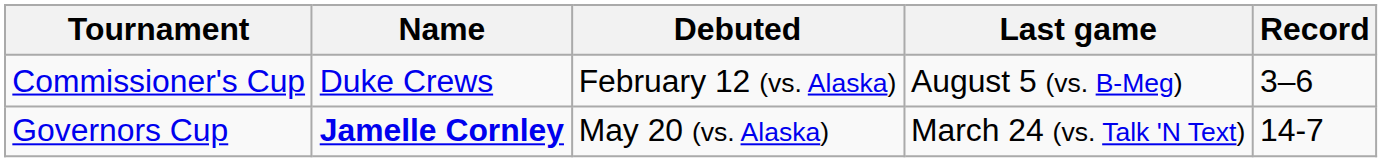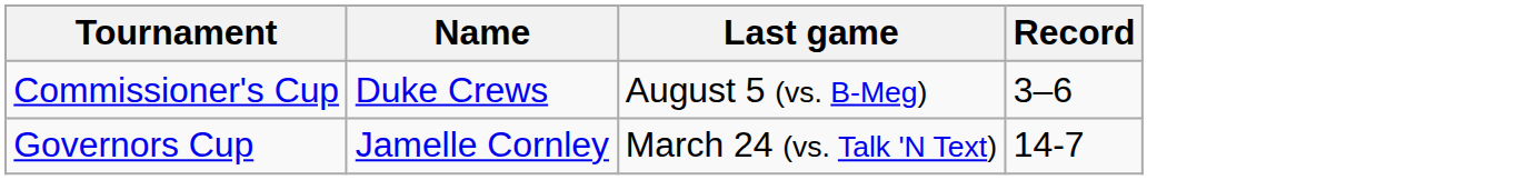- column: Debuted | February 12 (vs. Alaska) | May 20 (vs. Alaska)
Governors Cup | Name: bold -> normal
